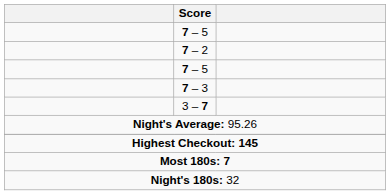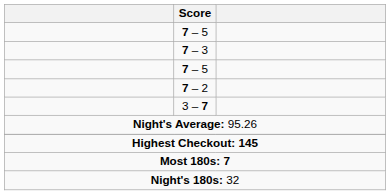rows swapped: 7 – 3 <-> 7 – 2
